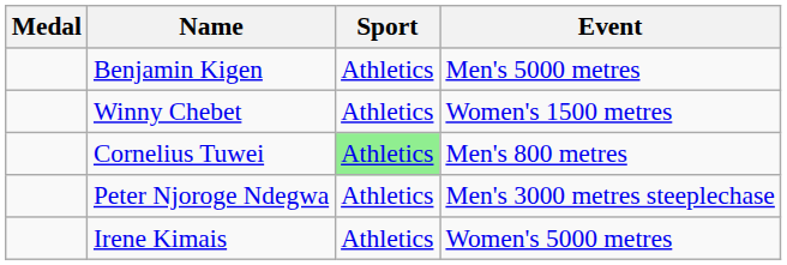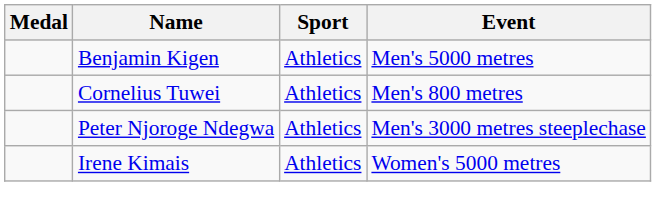- row: Winny Chebet | Athletics | Women's 1500 metres
Cornelius Tuwei | Sport: lightgreen background -> no background
